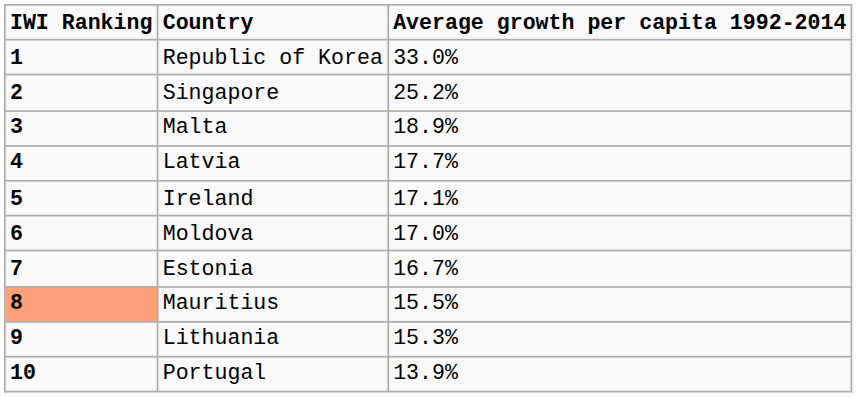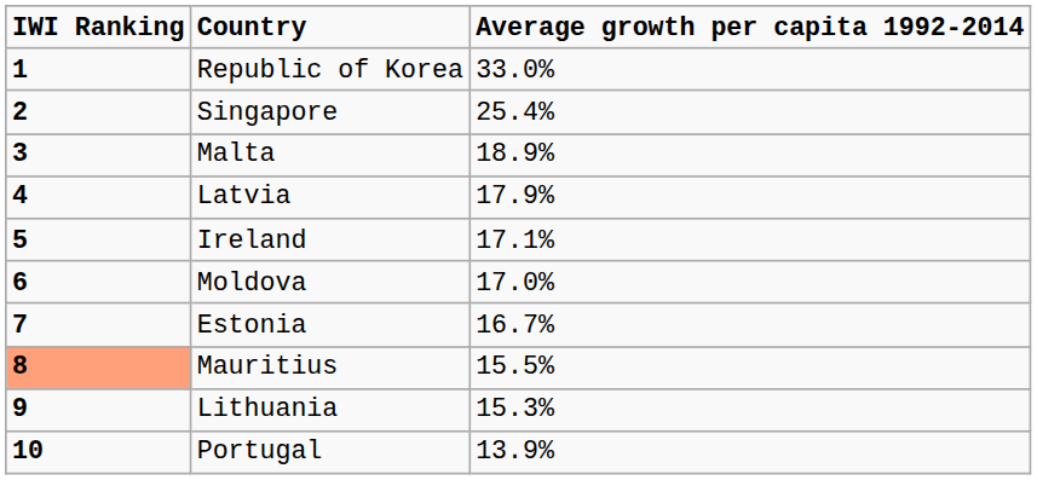Singapore | Average growth per capita 1992-2014: 25.2% -> 25.4%
Latvia | Average growth per capita 1992-2014: 17.7% -> 17.9%
